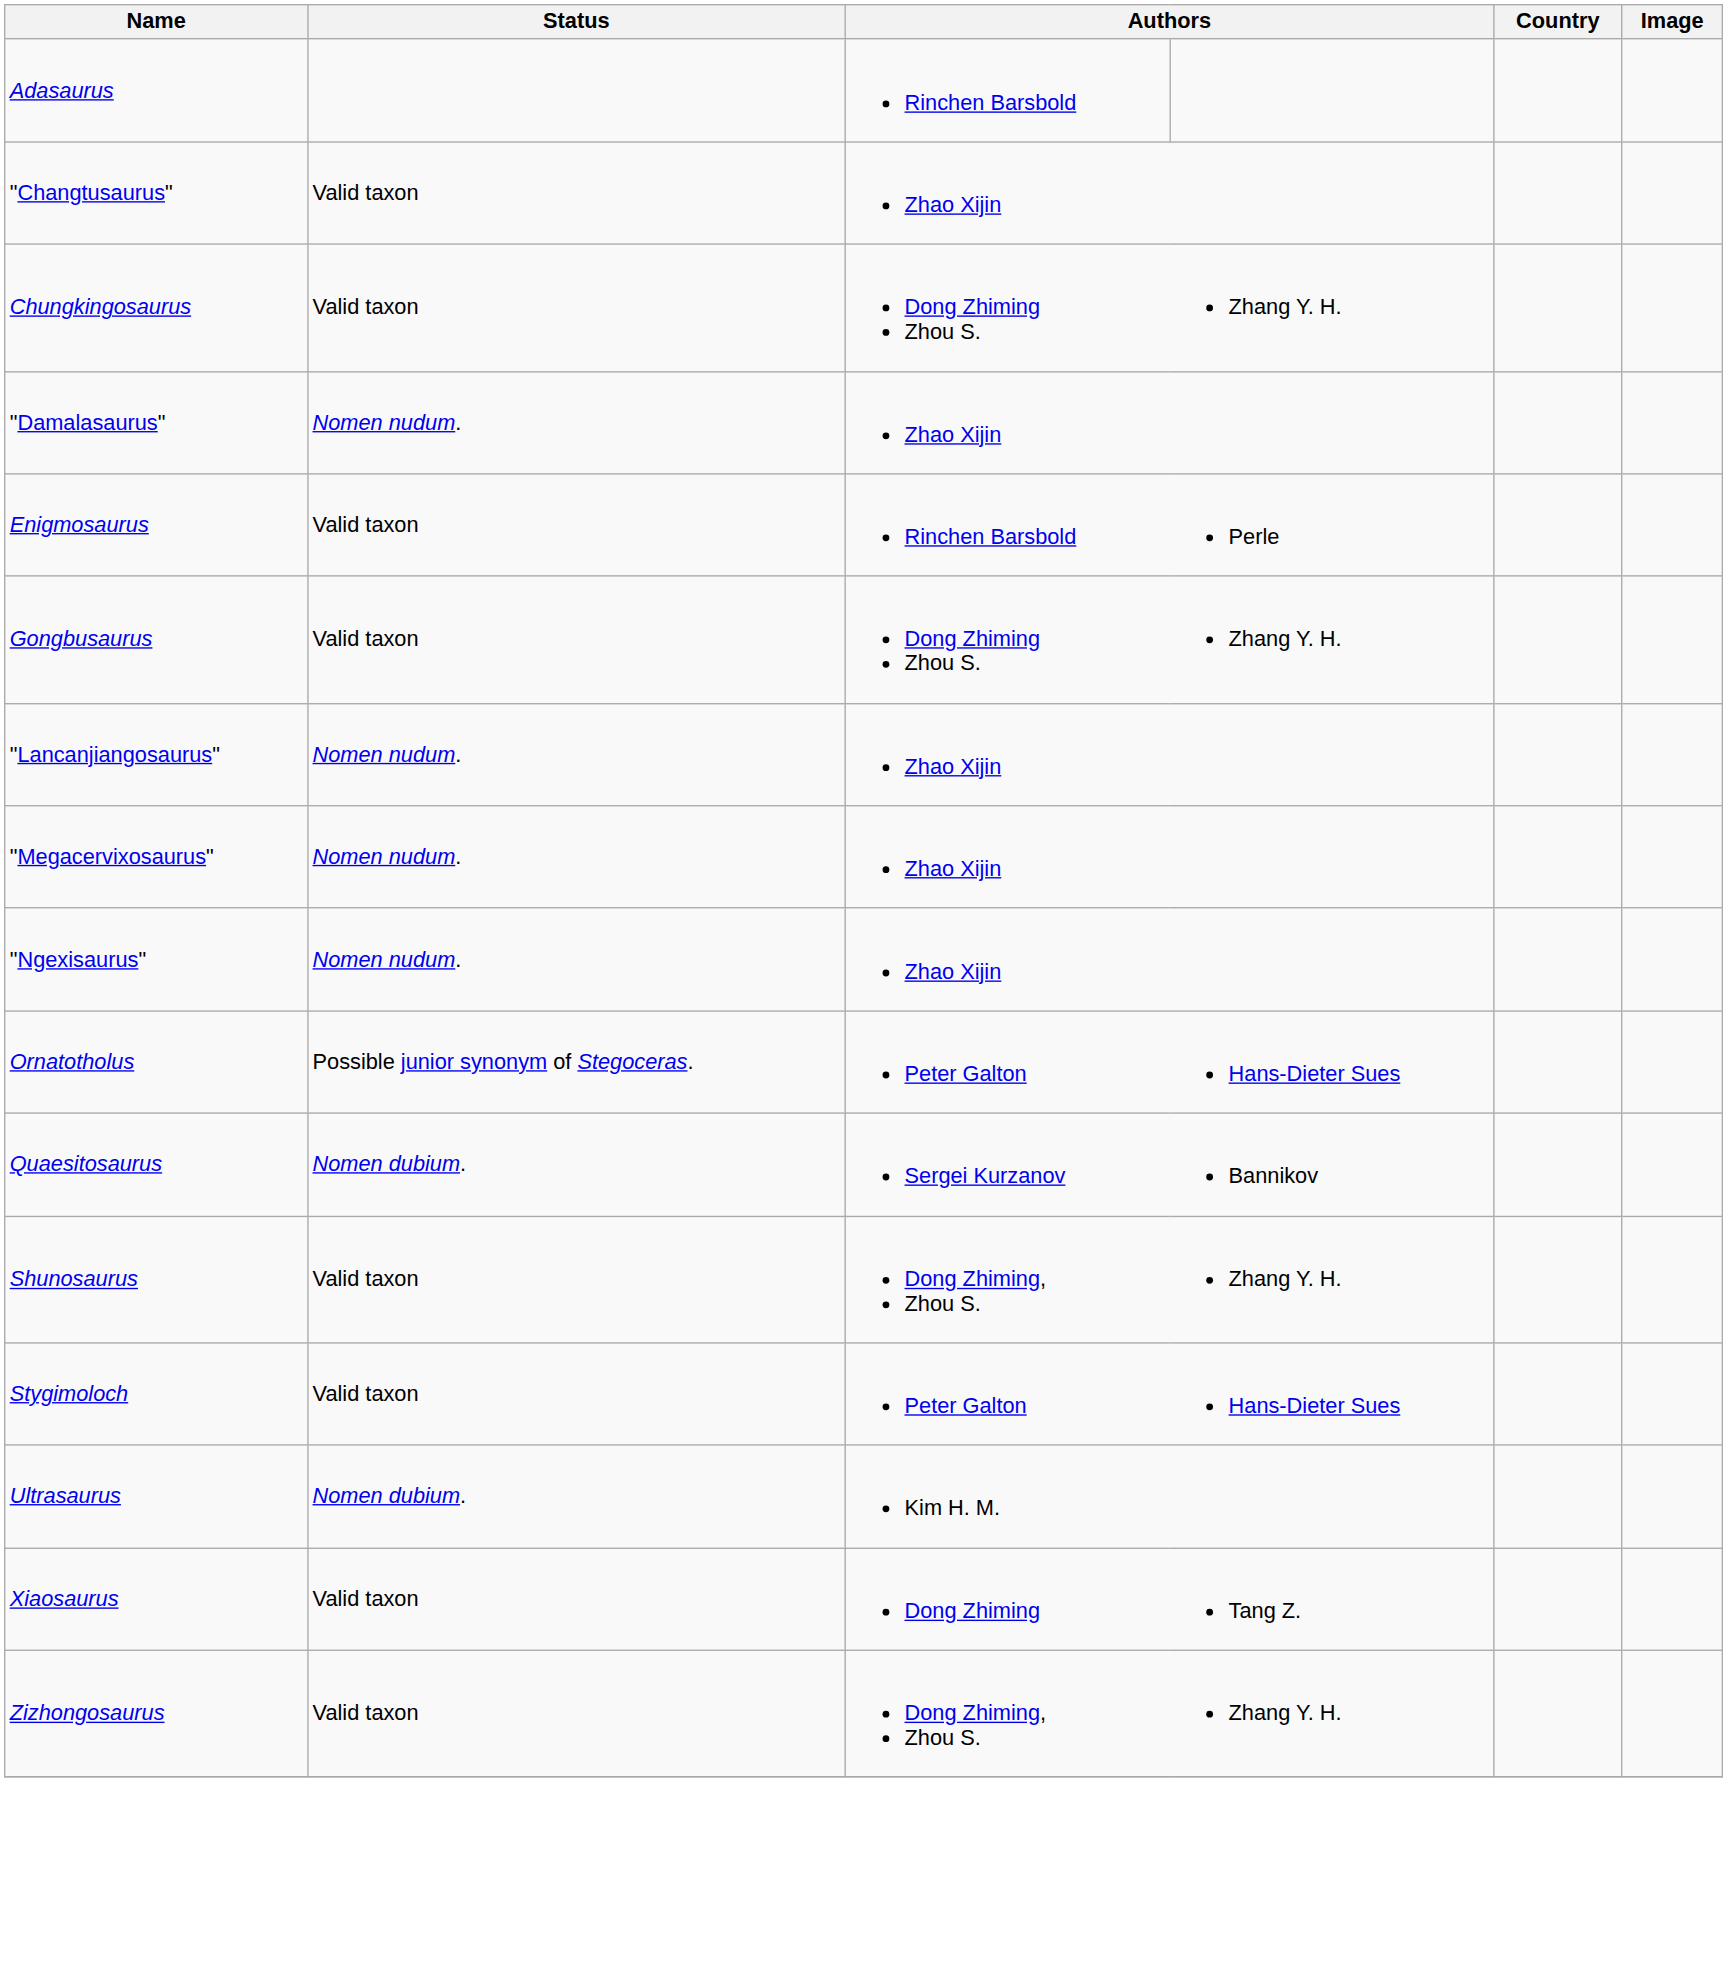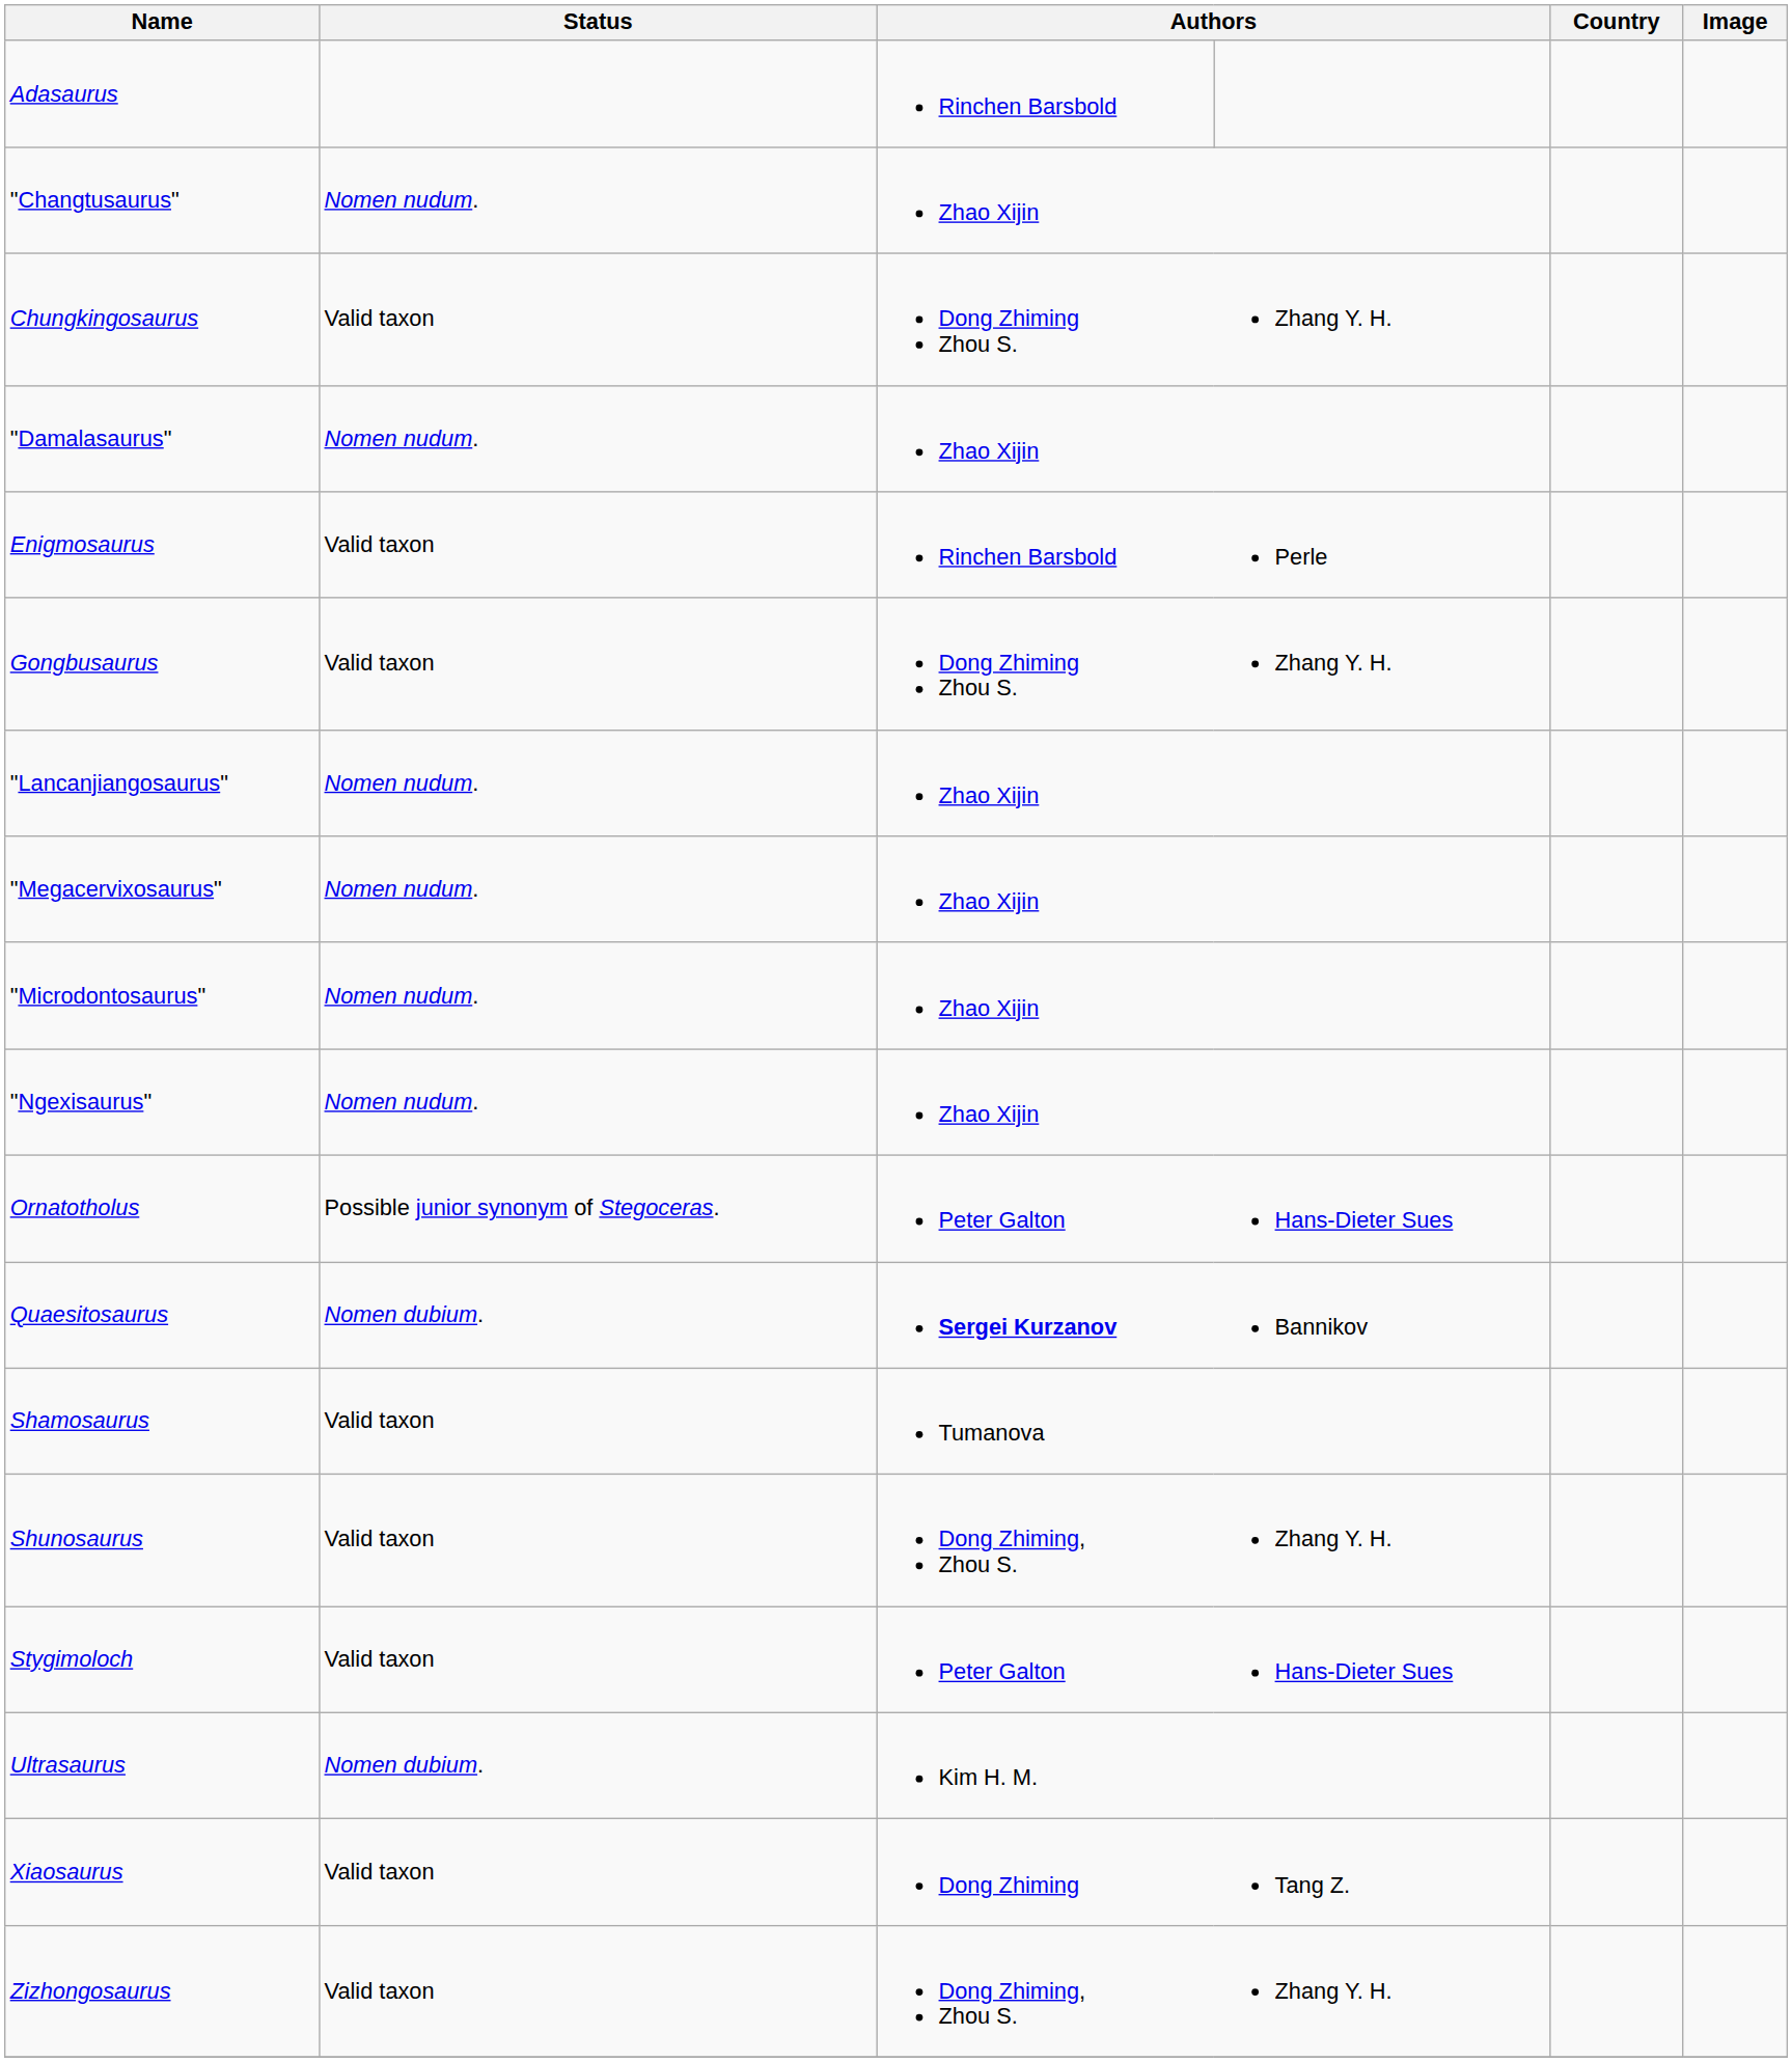"Changtusaurus" | Status: Valid taxon -> Nomen nudum.
+ row: "Microdontosaurus" | Nomen nudum. | Zhao Xijin
Quaesitosaurus | column 3: normal -> bold
+ row: Shamosaurus | Valid taxon | Tumanova
